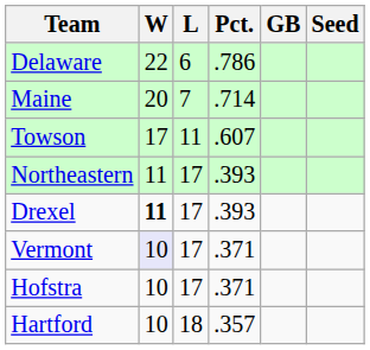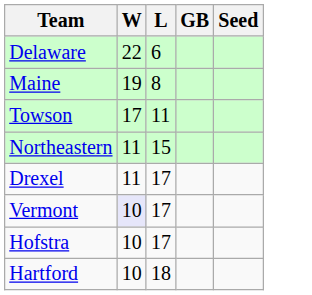- column: Pct. | .786 | .714 | .607 | .393 | .393 | .371 | .371 | .357
Maine | W: 20 -> 19
Maine | L: 7 -> 8
Northeastern | L: 17 -> 15
Drexel | W: bold -> normal
